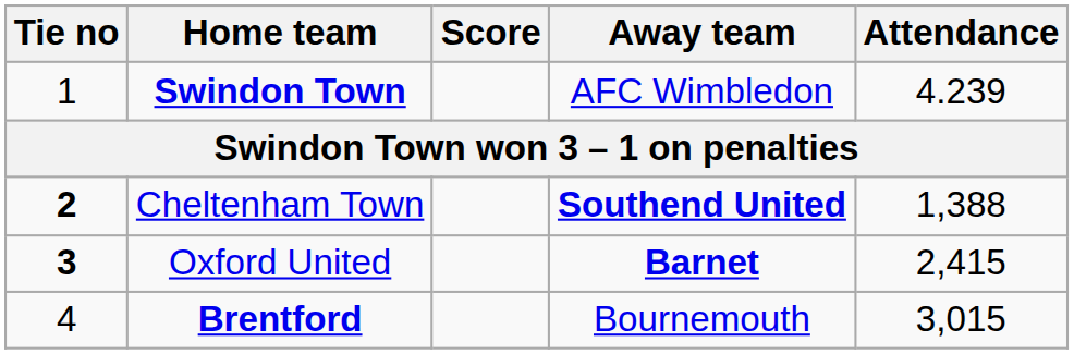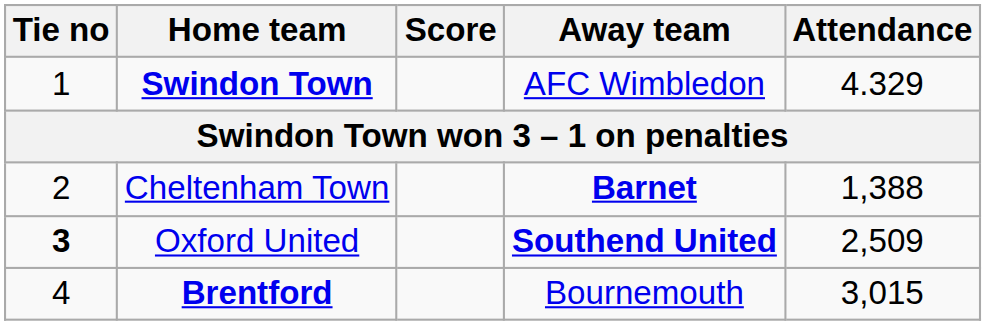Swindon Town | Attendance: 4.239 -> 4.329
Cheltenham Town | Tie no: bold -> normal
Cheltenham Town | Away team: Southend United -> Barnet
Oxford United | Away team: Barnet -> Southend United
Oxford United | Attendance: 2,415 -> 2,509
